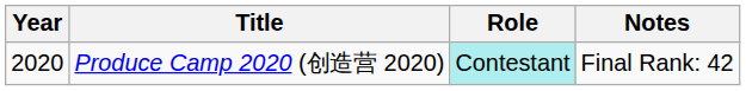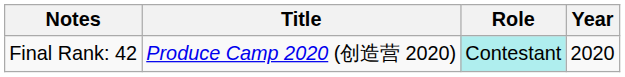columns swapped: Year <-> Notes
